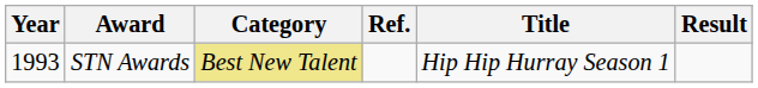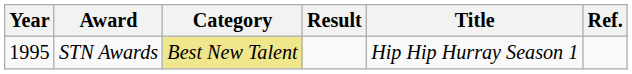columns swapped: Result <-> Ref.
STN Awards | Year: 1993 -> 1995
